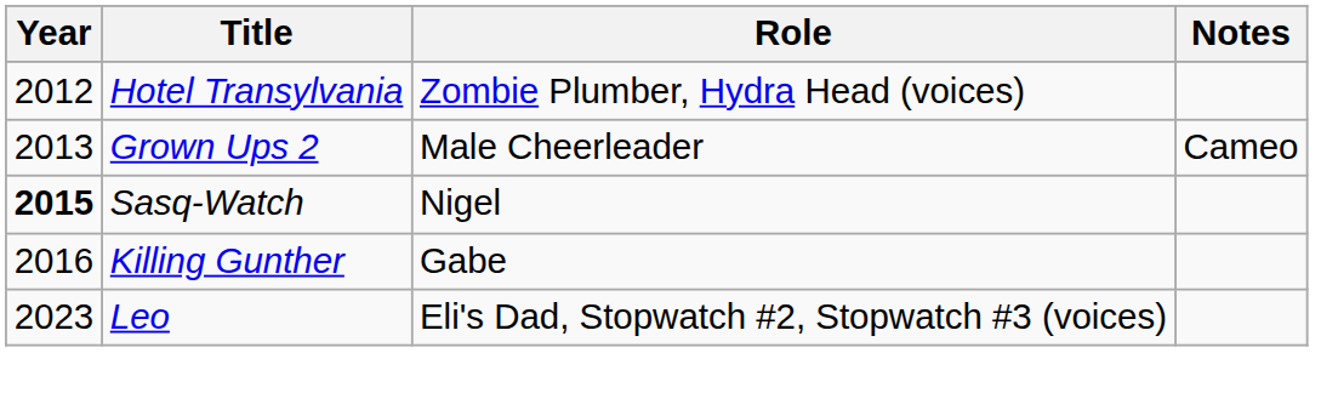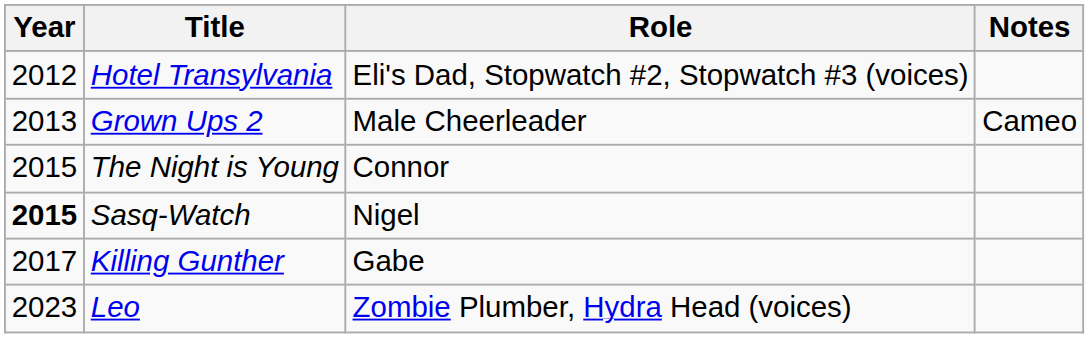Hotel Transylvania | Role: Zombie Plumber, Hydra Head (voices) -> Eli's Dad, Stopwatch #2, Stopwatch #3 (voices)
+ row: 2015 | The Night is Young | Connor
Killing Gunther | Year: 2016 -> 2017
Leo | Role: Eli's Dad, Stopwatch #2, Stopwatch #3 (voices) -> Zombie Plumber, Hydra Head (voices)
